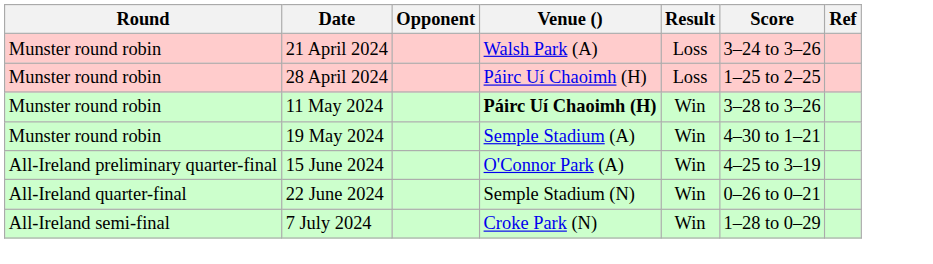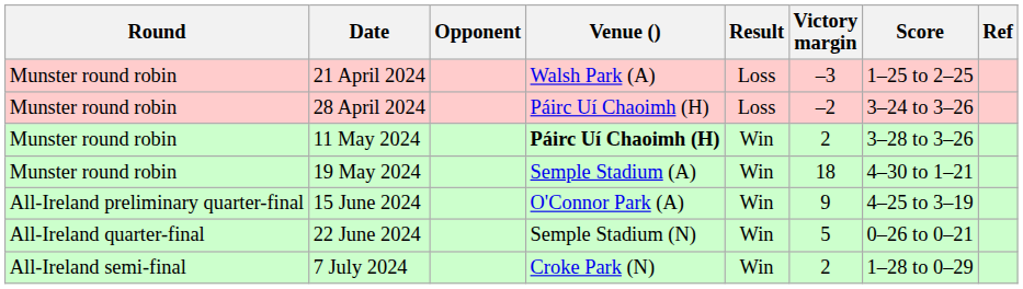+ column: Victory margin | –3 | –2 | 2 | 18 | 9 | 5 | 2
21 April 2024 | Score: 3–24 to 3–26 -> 1–25 to 2–25
28 April 2024 | Score: 1–25 to 2–25 -> 3–24 to 3–26
